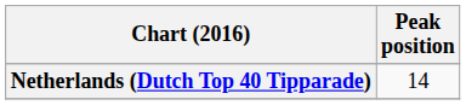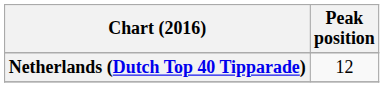Netherlands (Dutch Top 40 Tipparade) | Peak position: 14 -> 12
